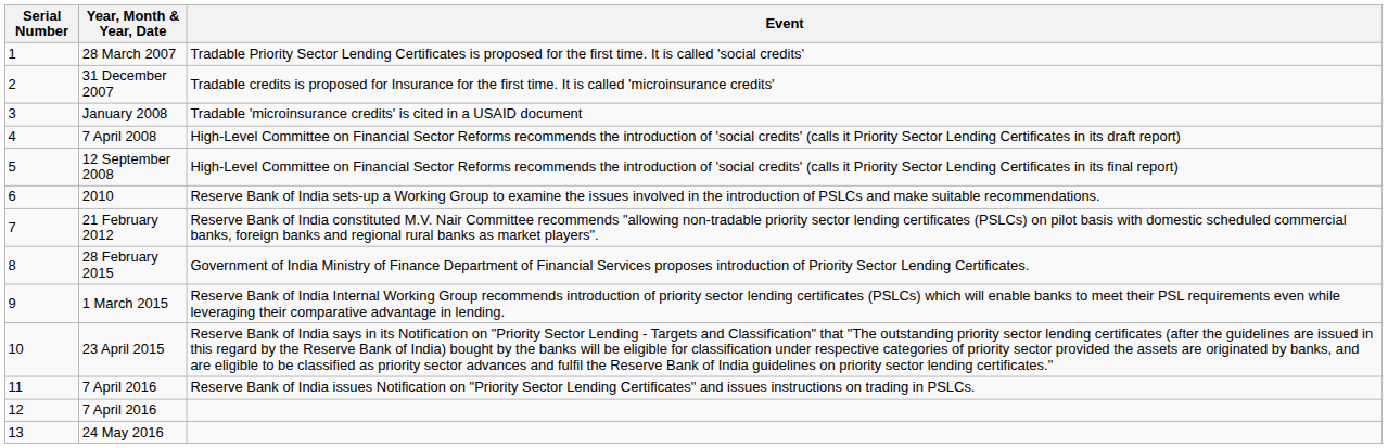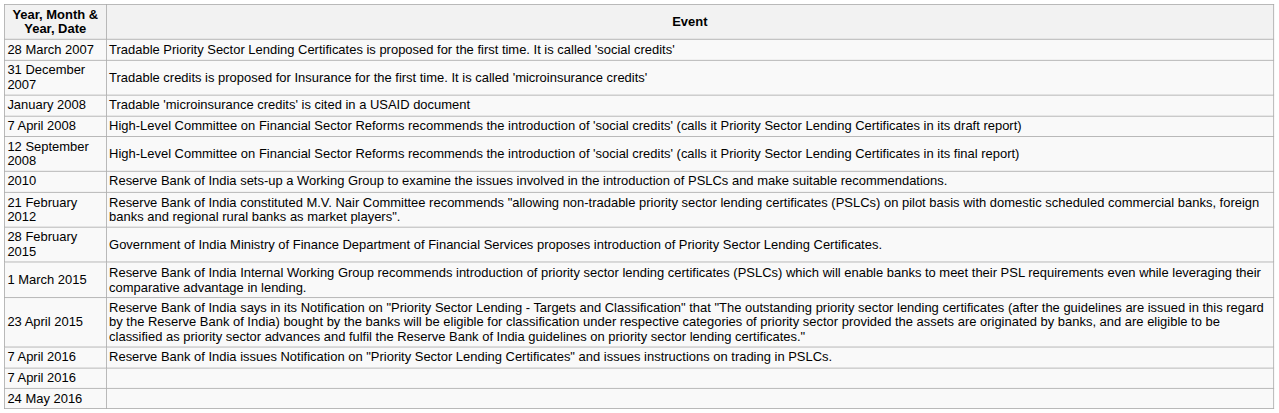- column: Serial Number | 1 | 2 | 3 | 4 | 5 | 6 | 7 | 8 | 9 | 10 | 11 | 12 | 13
